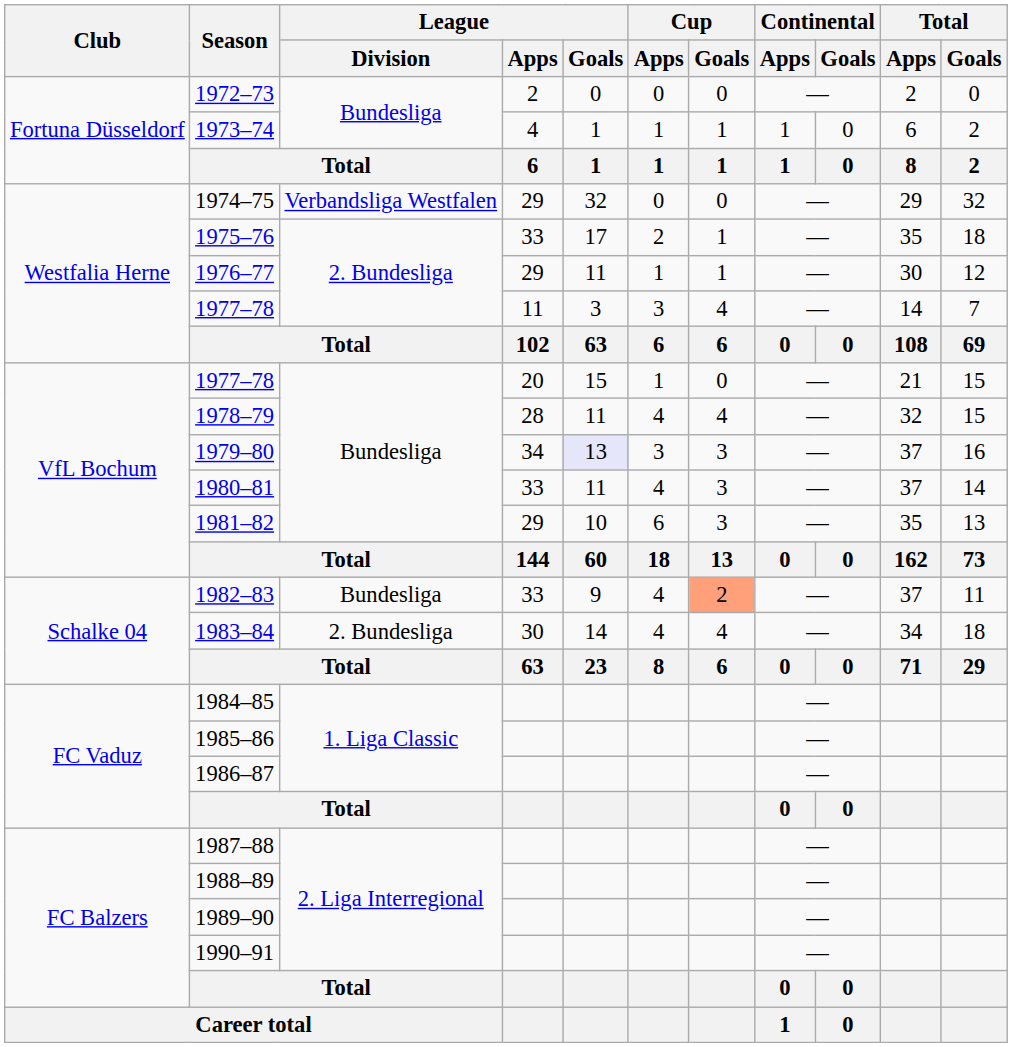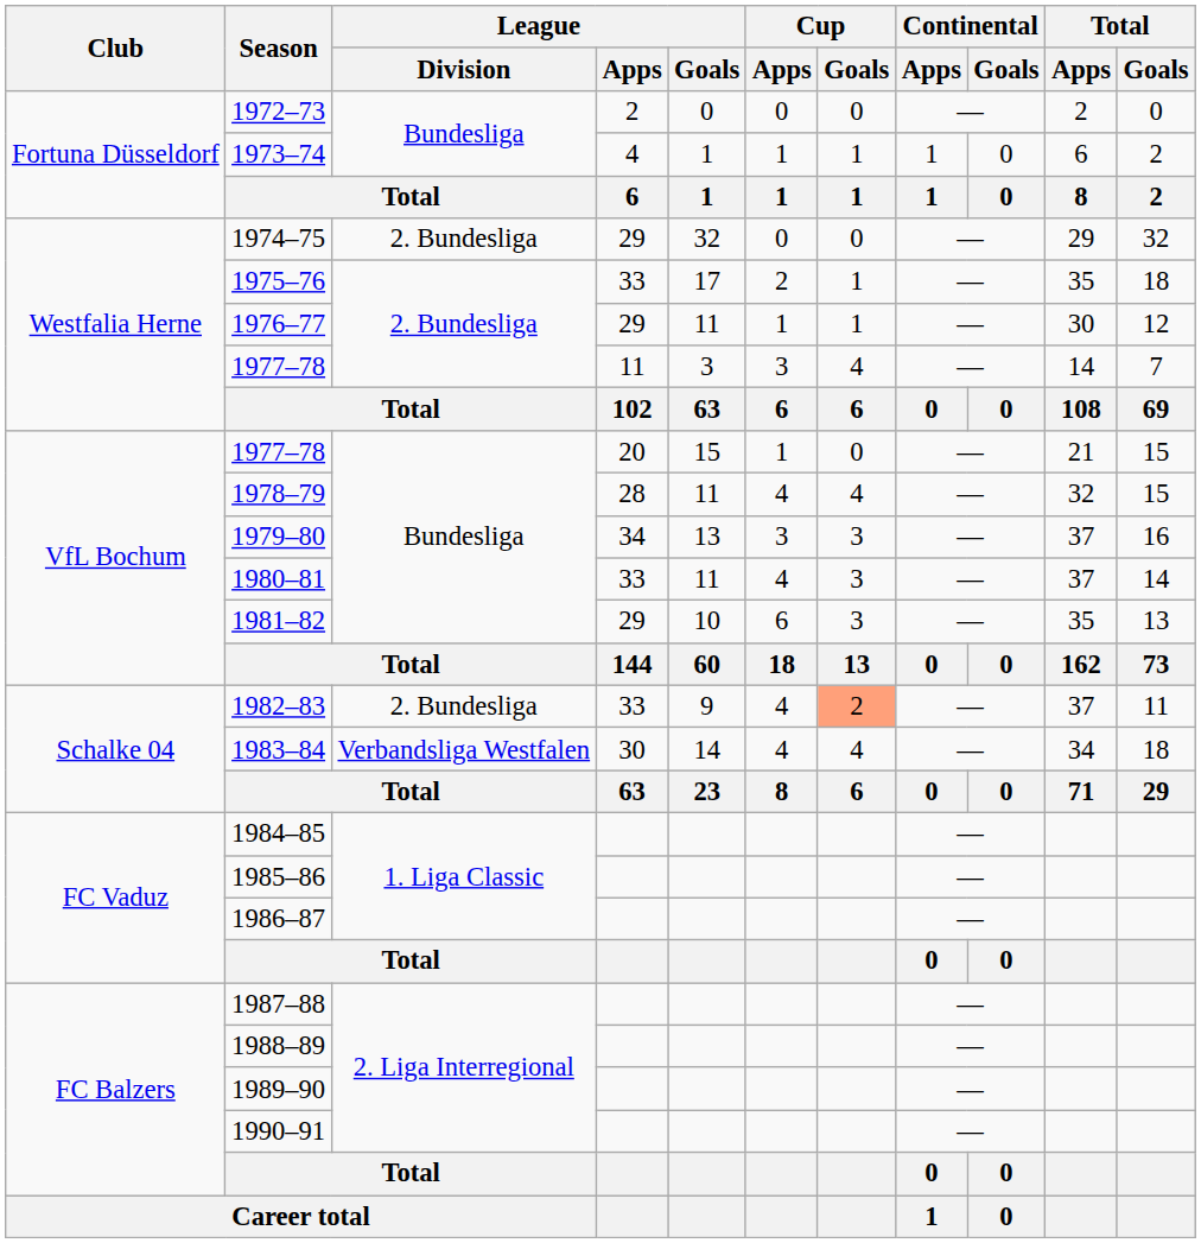1974–75 | League / Division: Verbandsliga Westfalen -> 2. Bundesliga
1979–80 | League / Goals: lavender background -> no background
1982–83 | League / Division: Bundesliga -> 2. Bundesliga
1983–84 | League / Division: 2. Bundesliga -> Verbandsliga Westfalen
